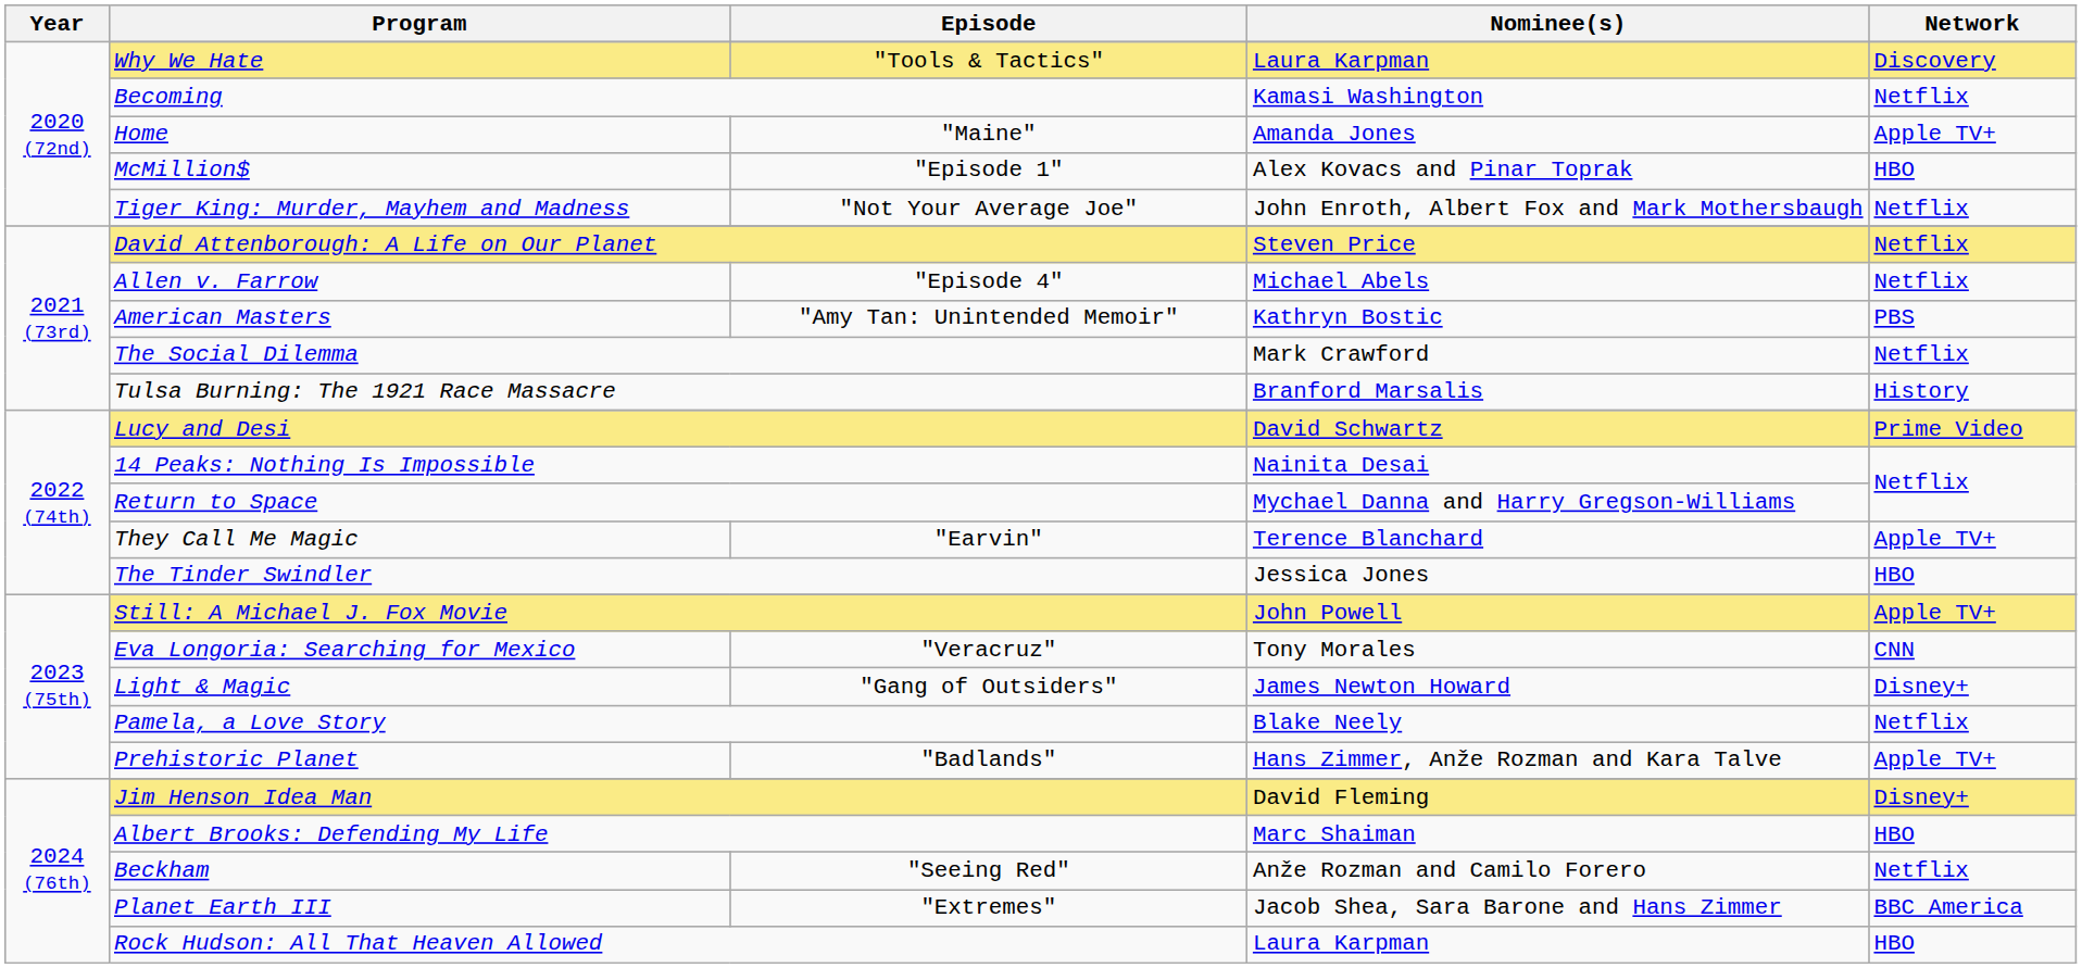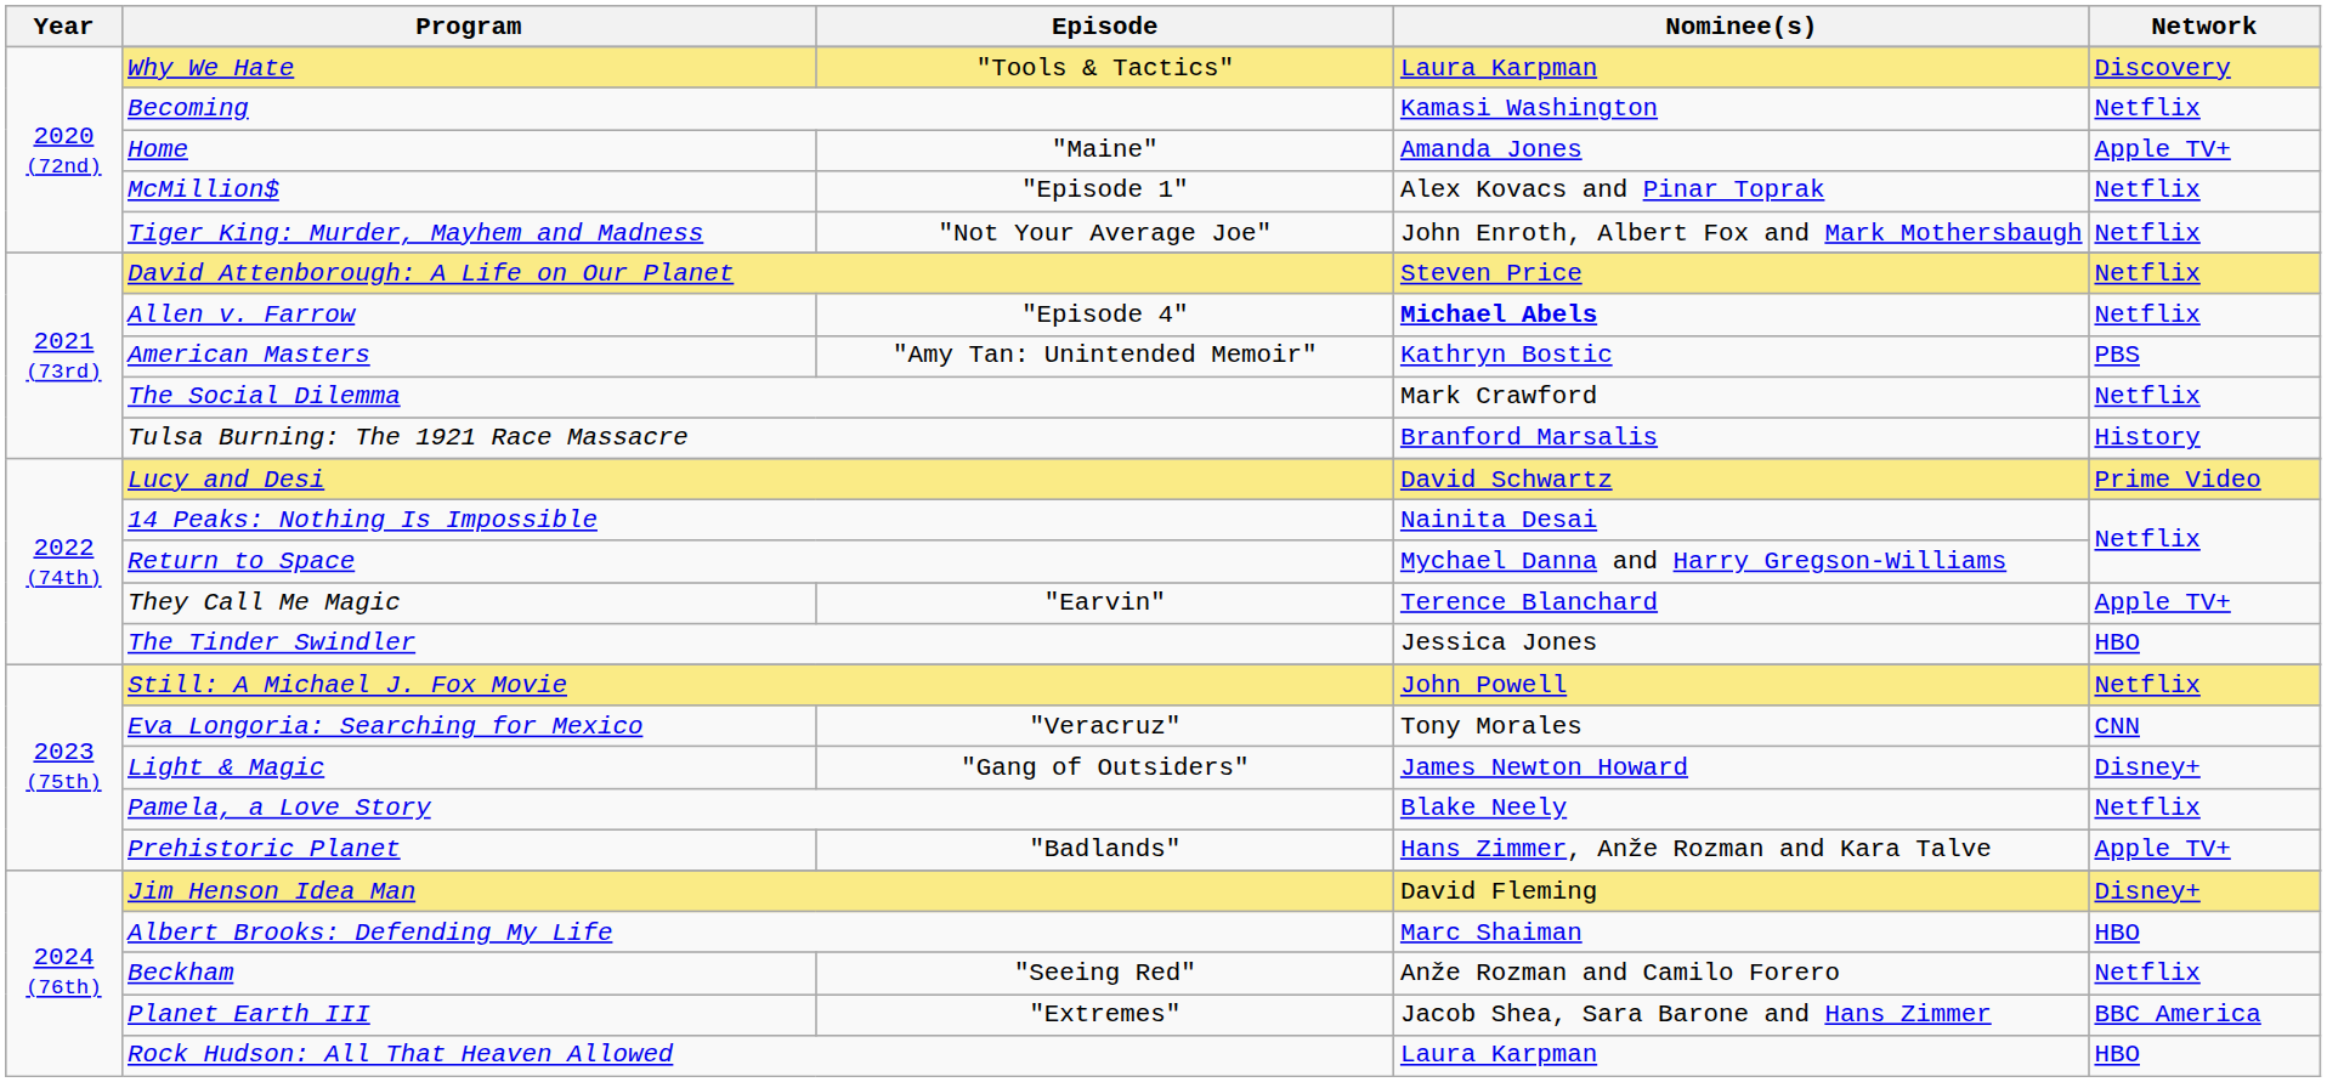McMillion$ | Network: HBO -> Netflix
Allen v. Farrow | Nominee(s): normal -> bold
Still: A Michael J. Fox Movie | Network: Apple TV+ -> Netflix
